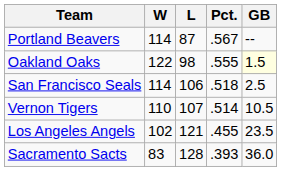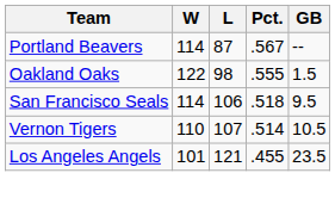Oakland Oaks | GB: lightyellow background -> no background
San Francisco Seals | GB: 2.5 -> 9.5
Los Angeles Angels | W: 102 -> 101
- row: Sacramento Sacts | 83 | 128 | .393 | 36.0
